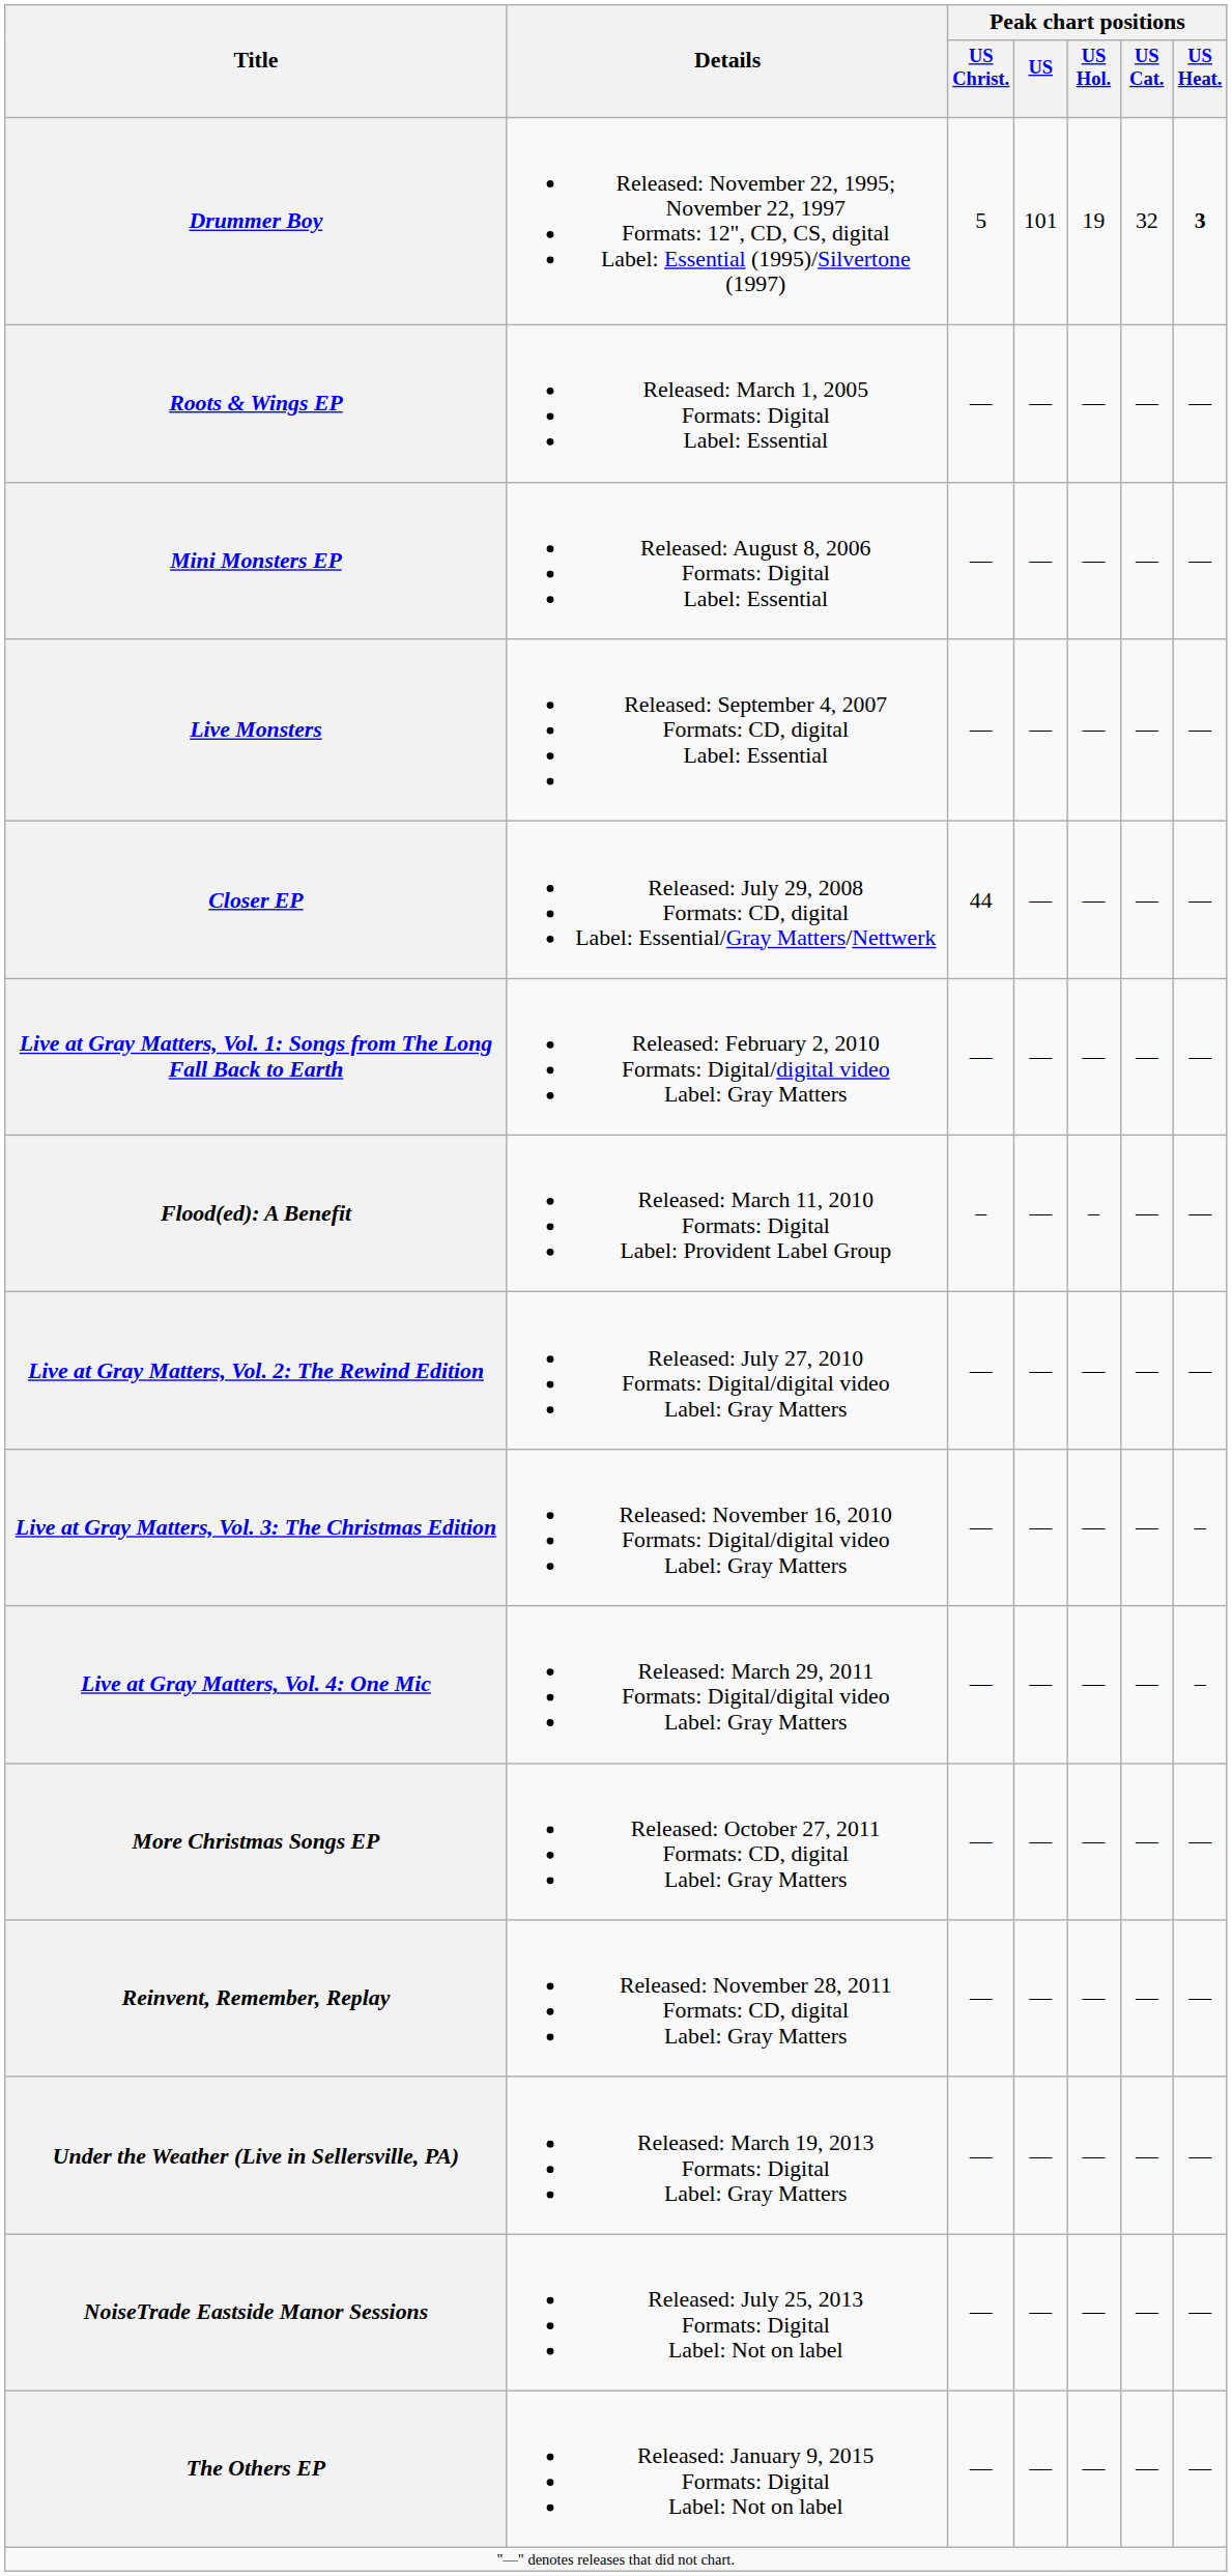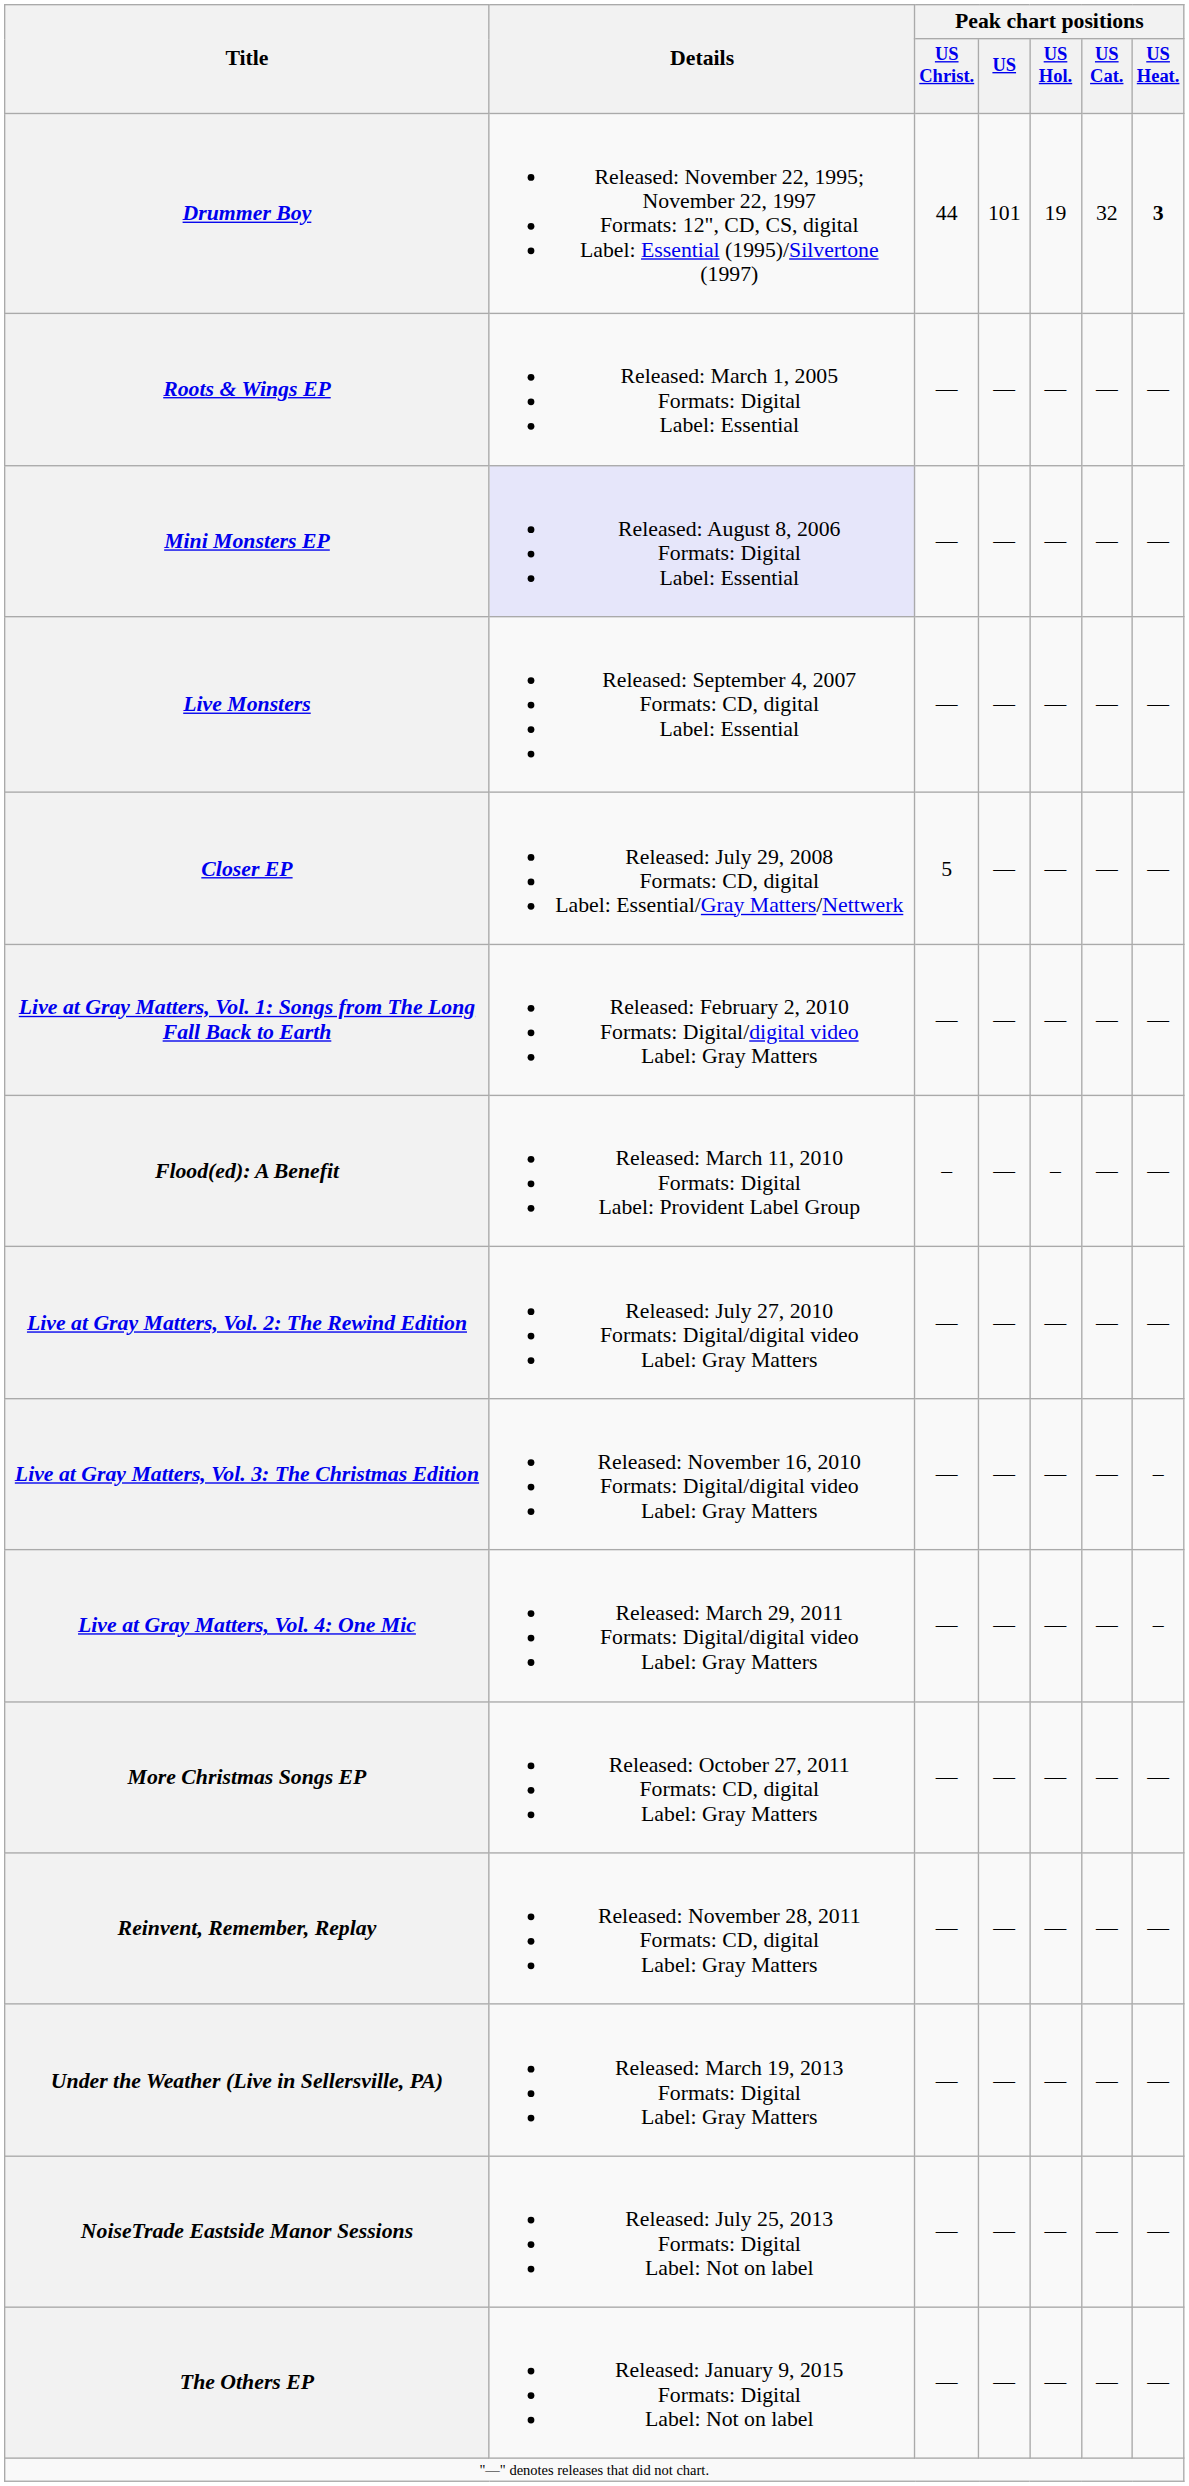Drummer Boy | Peak chart positions / US Christ.: 5 -> 44
Mini Monsters EP | Details: no background -> lavender background
Closer EP | Peak chart positions / US Christ.: 44 -> 5
